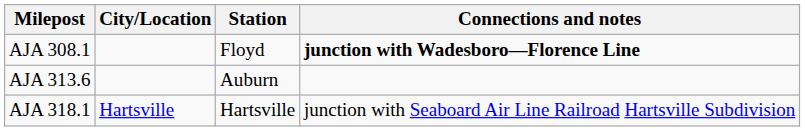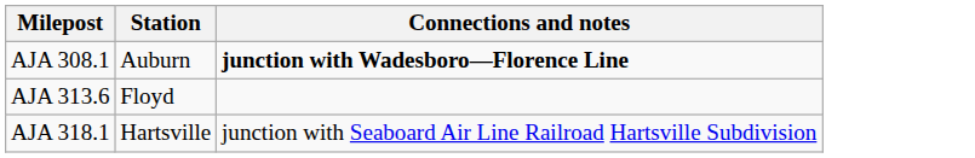- column: City/Location | Hartsville
AJA 308.1 | Station: Floyd -> Auburn
AJA 313.6 | Station: Auburn -> Floyd
